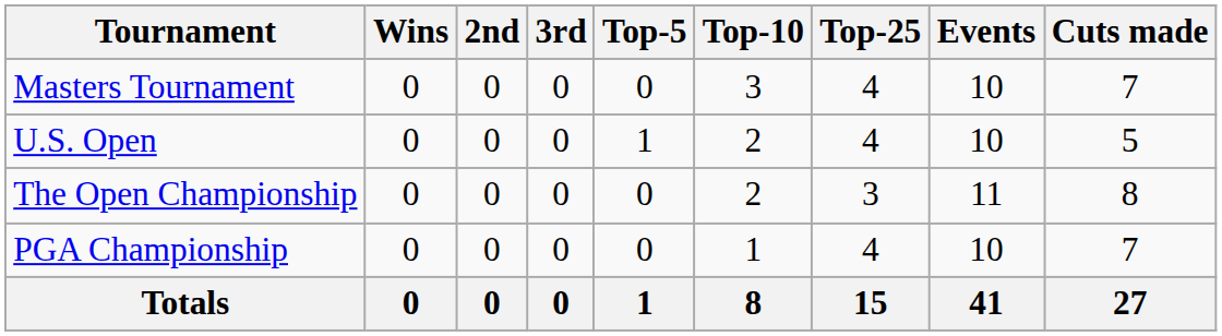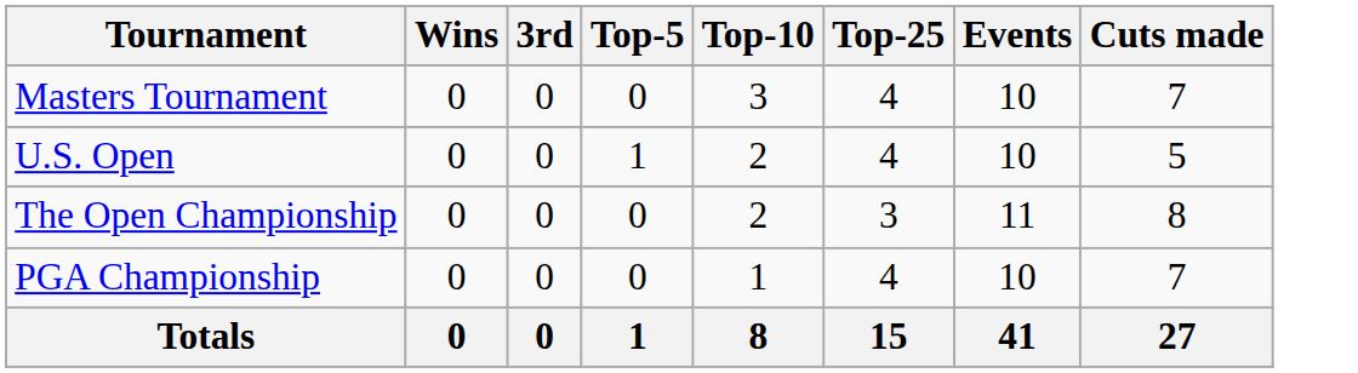- column: 2nd | 0 | 0 | 0 | 0 | 0
